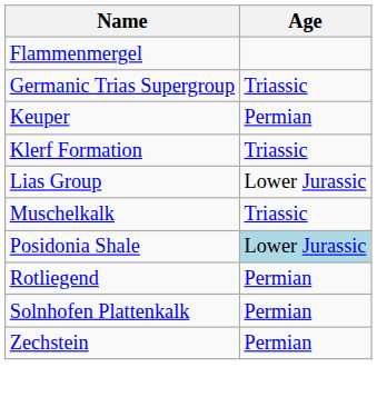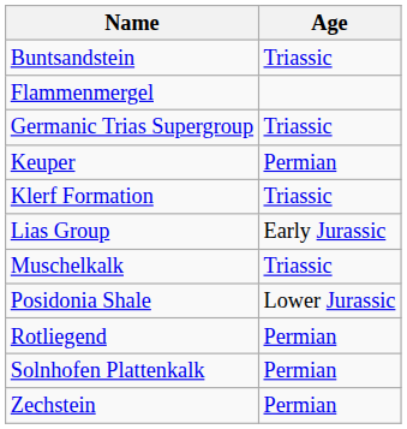+ row: Buntsandstein | Triassic
Lias Group | Age: Lower Jurassic -> Early Jurassic
Posidonia Shale | Age: lightblue background -> no background
